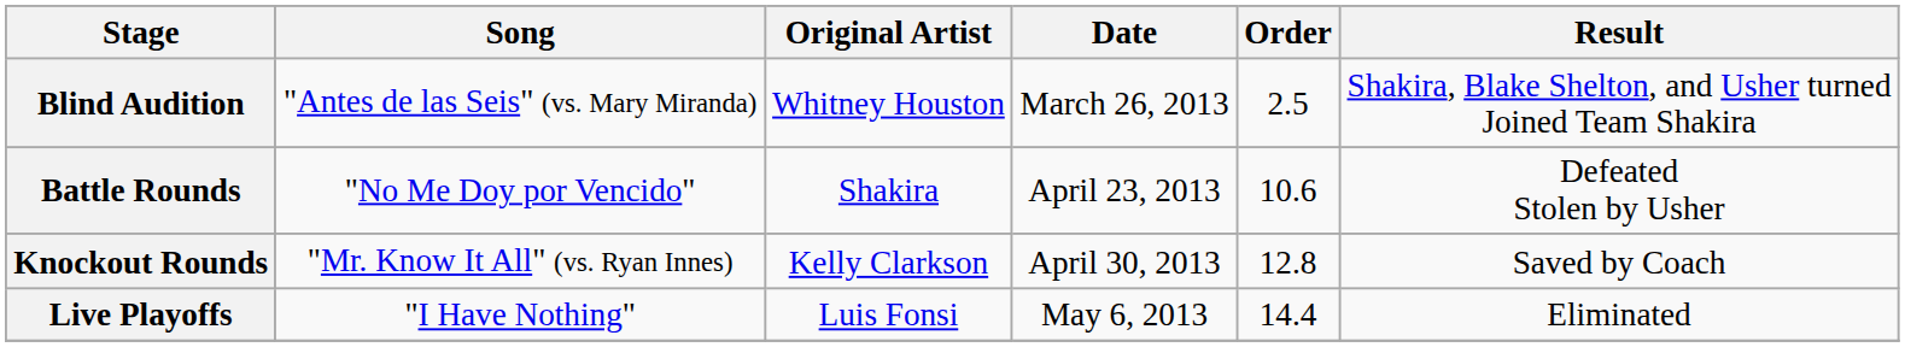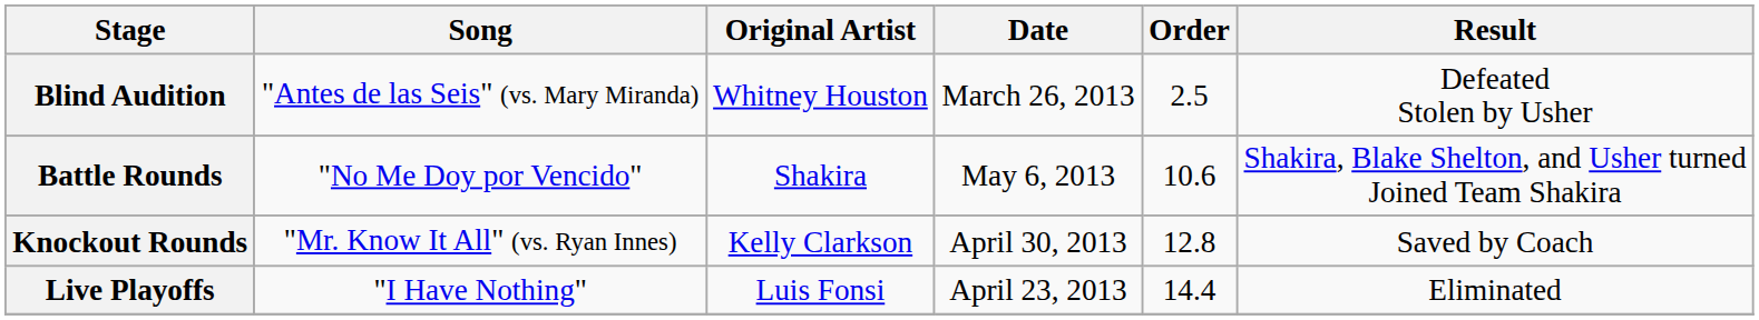Blind Audition | Result: Shakira, Blake Shelton, and Usher turned Joined Team Shakira -> Defeated Stolen by Usher
Battle Rounds | Date: April 23, 2013 -> May 6, 2013
Battle Rounds | Result: Defeated Stolen by Usher -> Shakira, Blake Shelton, and Usher turned Joined Team Shakira
Live Playoffs | Date: May 6, 2013 -> April 23, 2013
